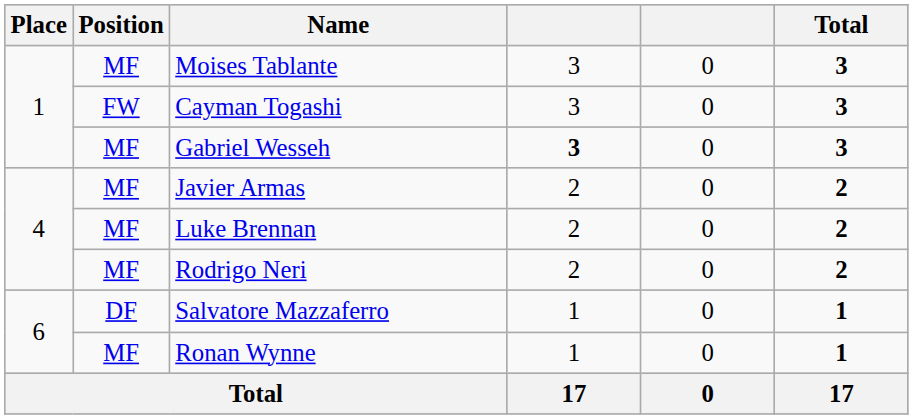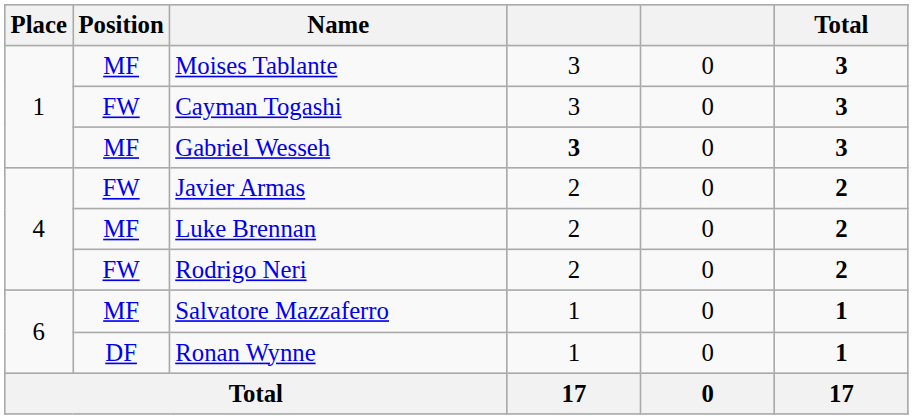Javier Armas | Position: MF -> FW
Rodrigo Neri | Position: MF -> FW
Salvatore Mazzaferro | Position: DF -> MF
Ronan Wynne | Position: MF -> DF
